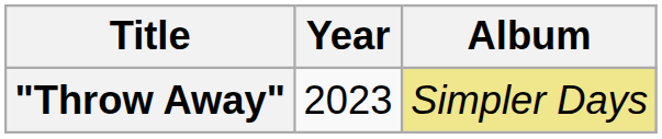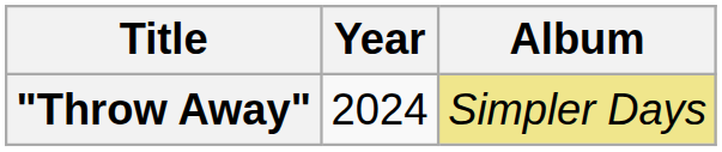"Throw Away" | Year: 2023 -> 2024
